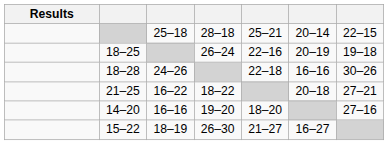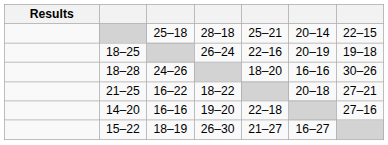18–28 | column 5: 22–18 -> 18–20
14–20 | column 5: 18–20 -> 22–18
